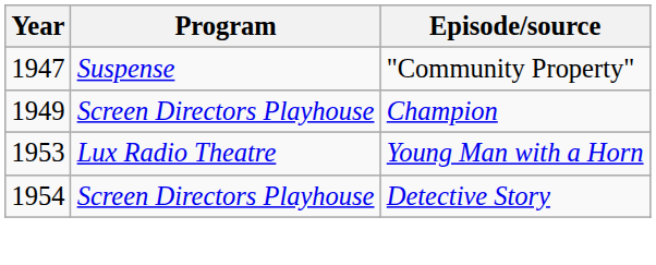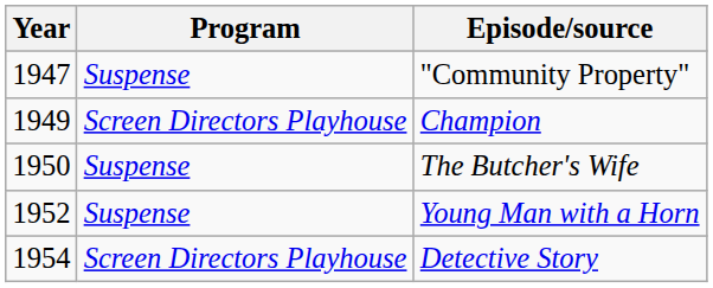+ row: 1950 | Suspense | The Butcher's Wife
Young Man with a Horn | Year: 1953 -> 1952
Young Man with a Horn | Program: Lux Radio Theatre -> Suspense
